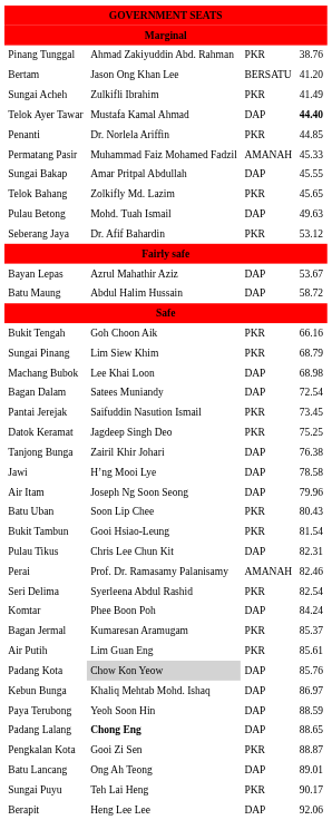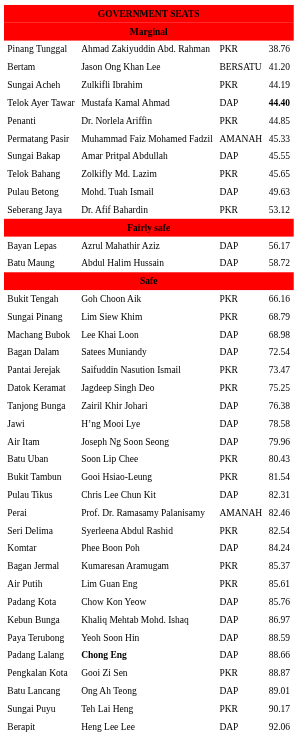Sungai Acheh | column 4: 41.49 -> 44.19
Bayan Lepas | column 4: 53.67 -> 56.17
Pantai Jerejak | column 4: 73.45 -> 73.47
Padang Kota | column 2: lightgrey background -> no background
Padang Lalang | column 4: 88.65 -> 88.66
